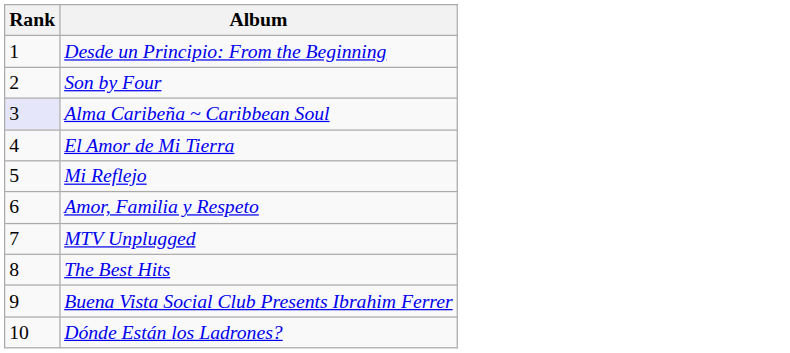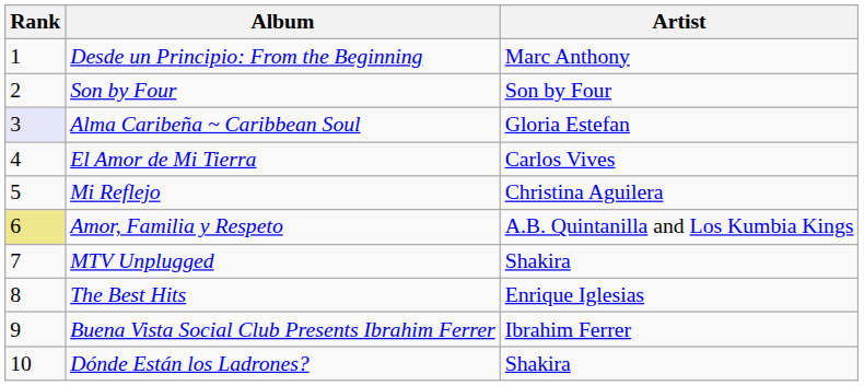+ column: Artist | Marc Anthony | Son by Four | Gloria Estefan | Carlos Vives | Christina Aguilera | A.B. Quintanilla and Los Kumbia Kings | Shakira | Enrique Iglesias | Ibrahim Ferrer | Shakira
Amor, Familia y Respeto | Rank: no background -> khaki background
